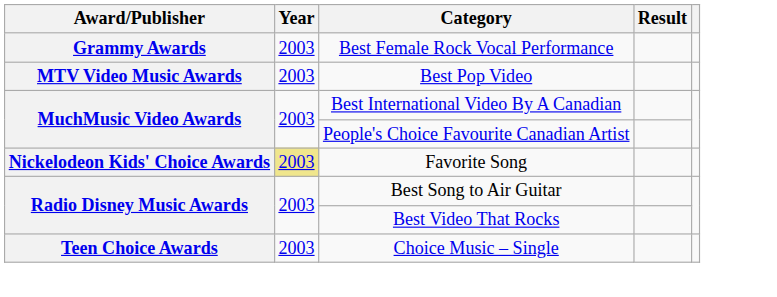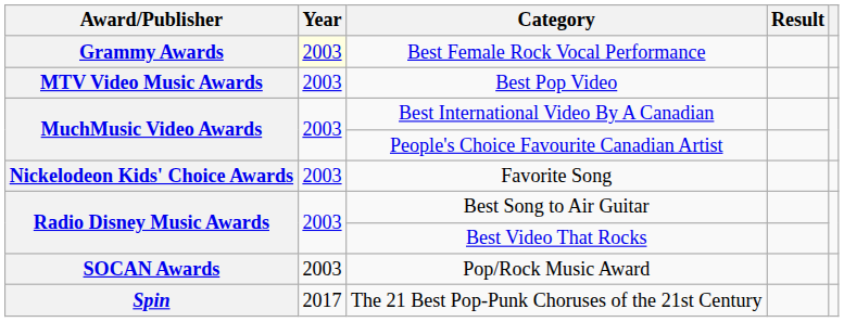Best Female Rock Vocal Performance | Year: no background -> lightyellow background
Favorite Song | Year: khaki background -> no background
+ row: SOCAN Awards | 2003 | Pop/Rock Music Award
+ row: Spin | 2017 | The 21 Best Pop-Punk Choruses of the 21st Century
- row: Teen Choice Awards | 2003 | Choice Music – Single
